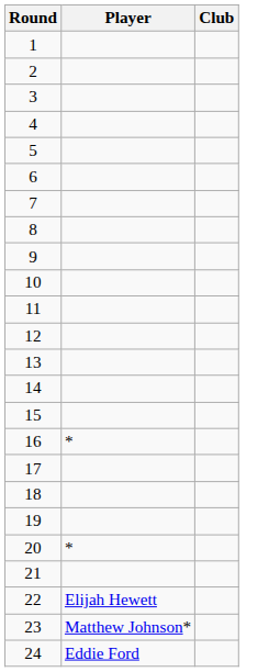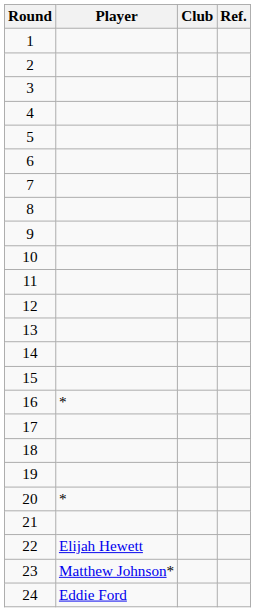+ column: Ref.
